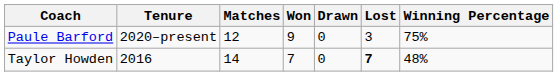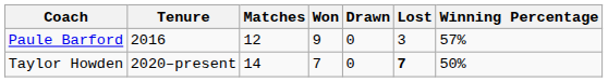Paule Barford | Tenure: 2020–present -> 2016
Paule Barford | Winning Percentage: 75% -> 57%
Taylor Howden | Tenure: 2016 -> 2020–present
Taylor Howden | Winning Percentage: 48% -> 50%
